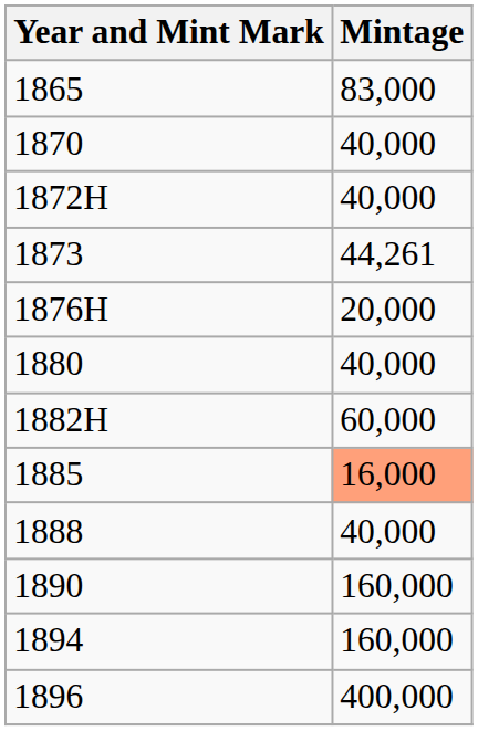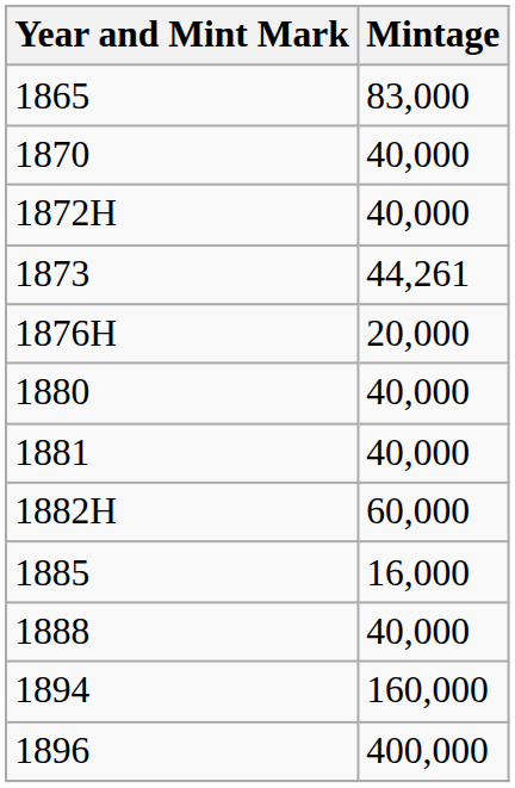+ row: 1881 | 40,000
1885 | Mintage: lightsalmon background -> no background
- row: 1890 | 160,000
